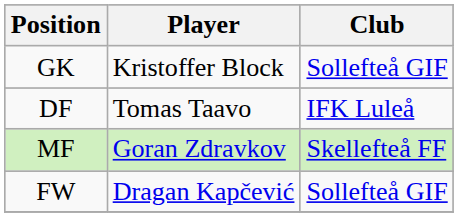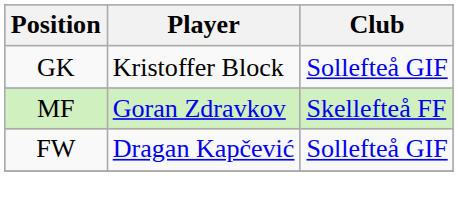- row: DF | Tomas Taavo | IFK Luleå
